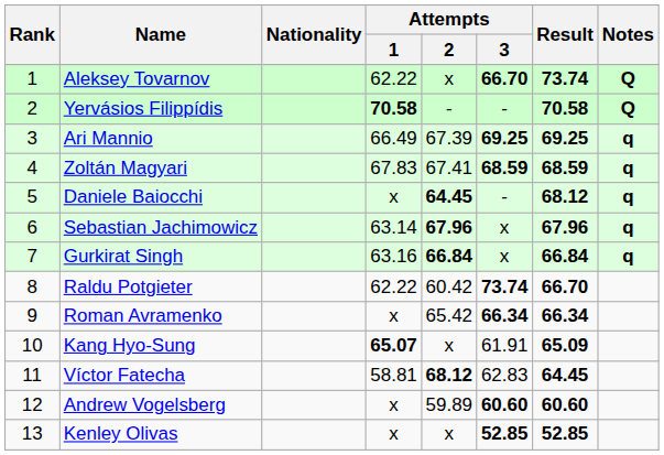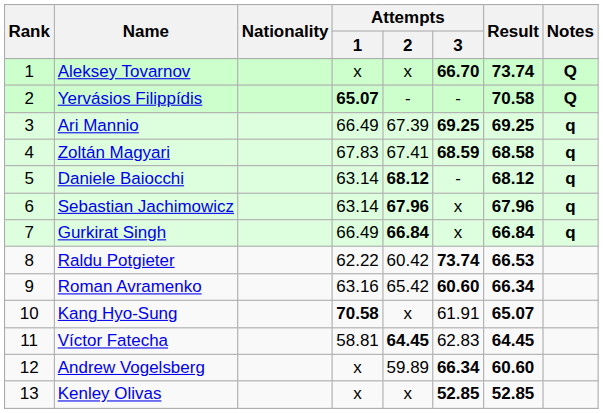Aleksey Tovarnov | Attempts / 1: 62.22 -> x
Yervásios Filippídis | Attempts / 1: 70.58 -> 65.07
Zoltán Magyari | Result: 68.59 -> 68.58
Daniele Baiocchi | Attempts / 1: x -> 63.14
Daniele Baiocchi | Attempts / 2: 64.45 -> 68.12
Gurkirat Singh | Attempts / 1: 63.16 -> 66.49
Raldu Potgieter | Result: 66.70 -> 66.53
Roman Avramenko | Attempts / 1: x -> 63.16
Roman Avramenko | Attempts / 3: 66.34 -> 60.60
Kang Hyo-Sung | Attempts / 1: 65.07 -> 70.58
Kang Hyo-Sung | Result: 65.09 -> 65.07
Víctor Fatecha | Attempts / 2: 68.12 -> 64.45
Andrew Vogelsberg | Attempts / 3: 60.60 -> 66.34
